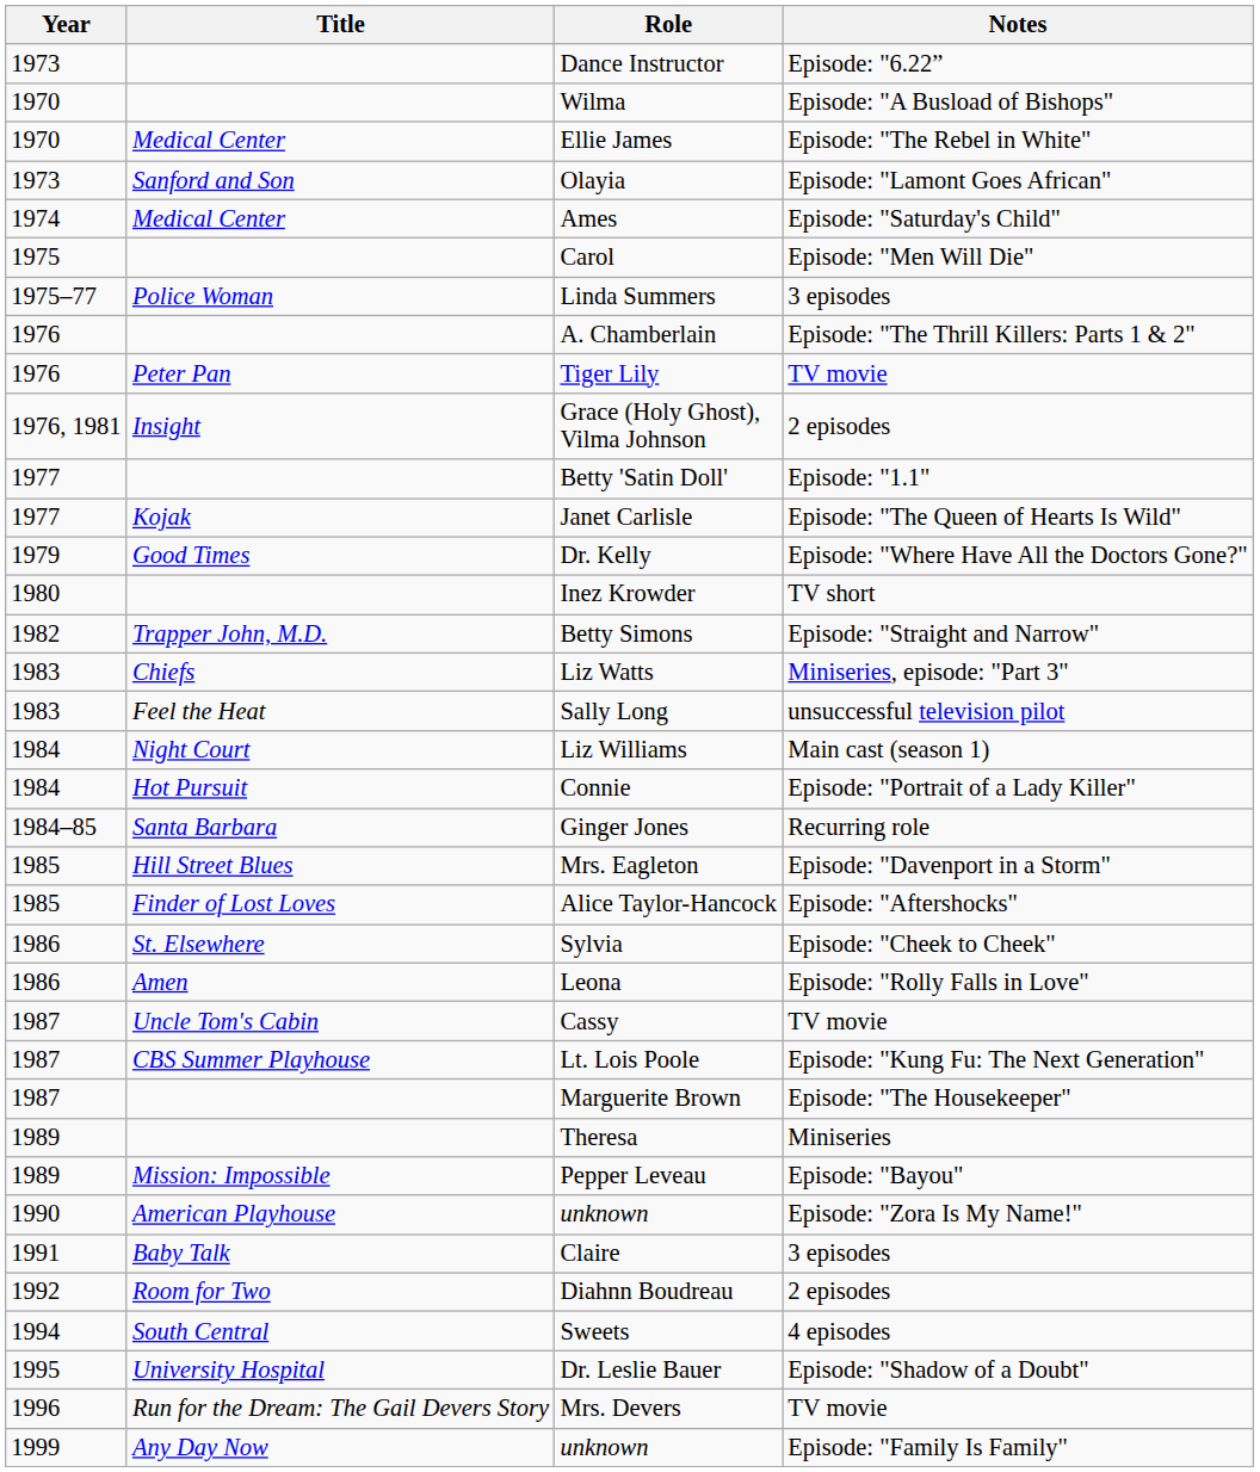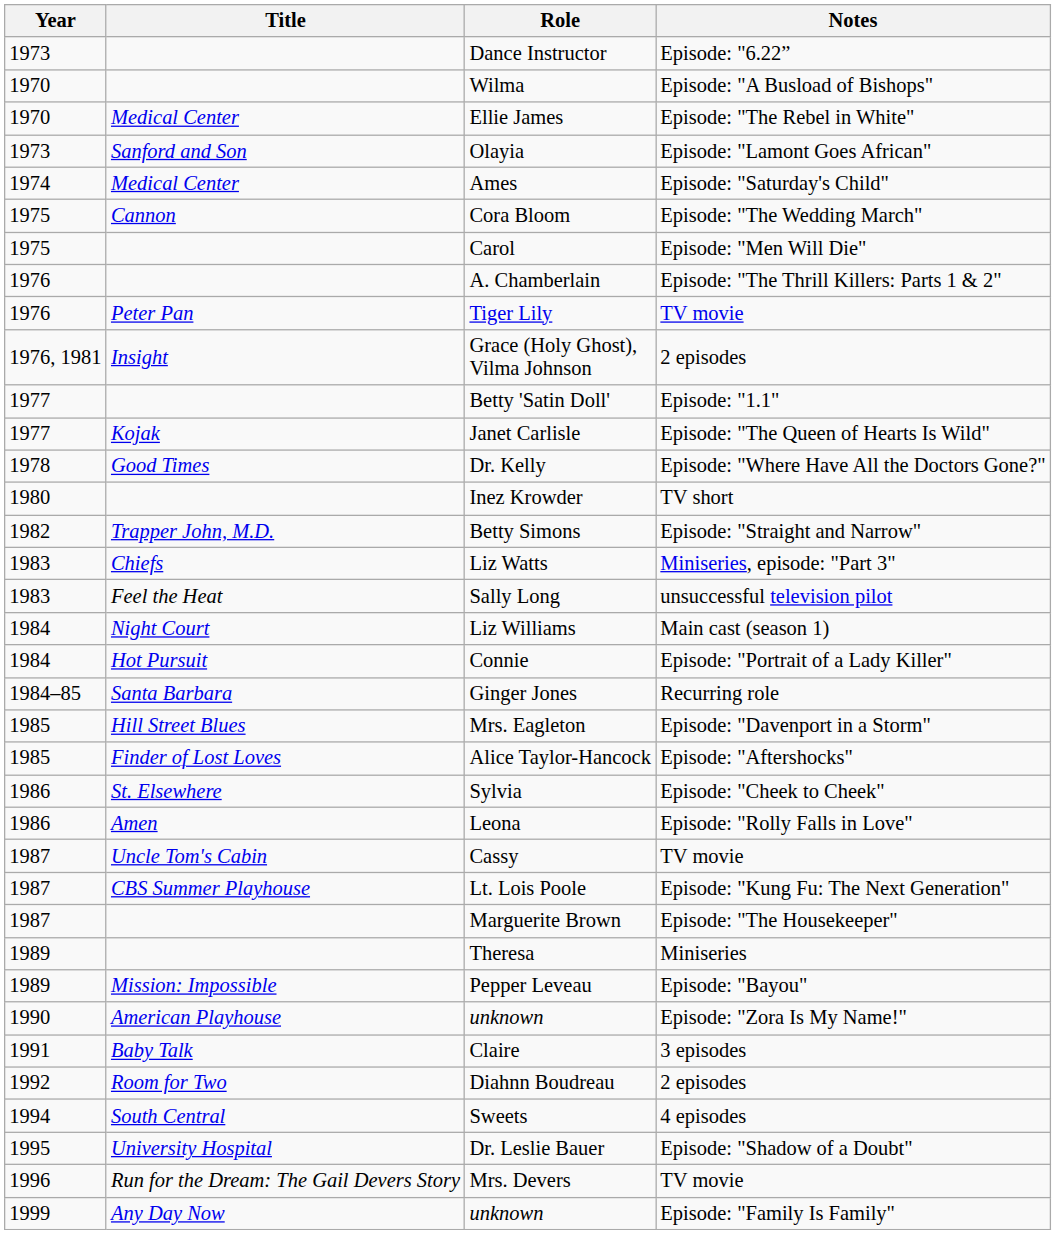+ row: 1975 | Cannon | Cora Bloom | Episode: "The Wedding March"
- row: 1975–77 | Police Woman | Linda Summers | 3 episodes
Dr. Kelly | Year: 1979 -> 1978
